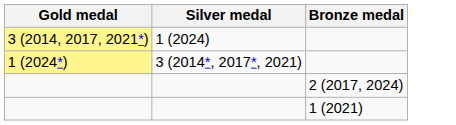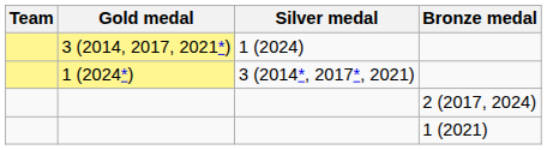+ column: Team
